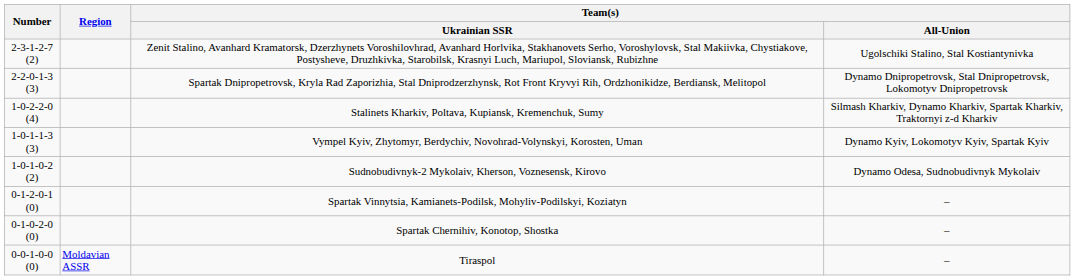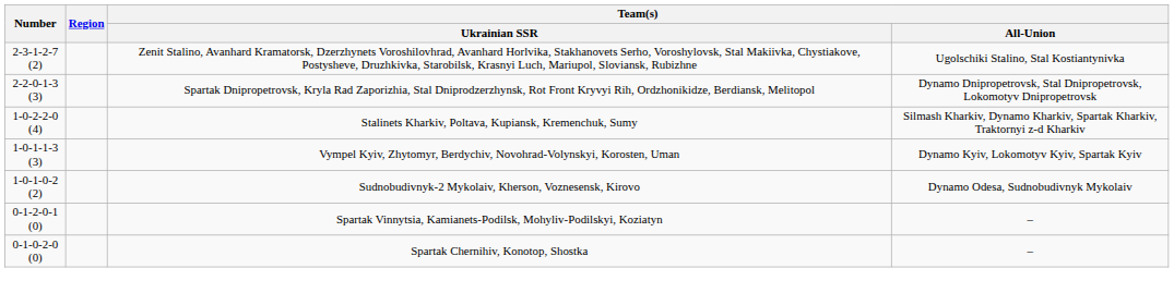- row: 0-0-1-0-0 (0) | Moldavian ASSR | Tiraspol | –
